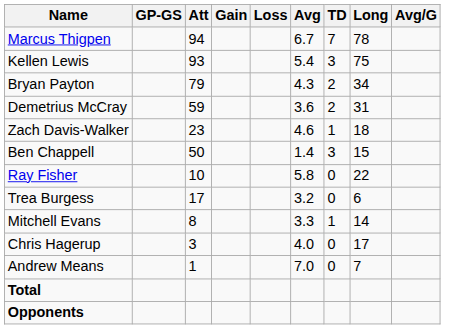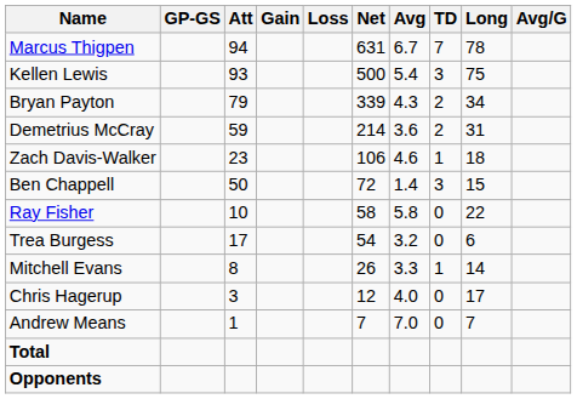+ column: Net | 631 | 500 | 339 | 214 | 106 | 72 | 58 | 54 | 26 | 12 | 7
